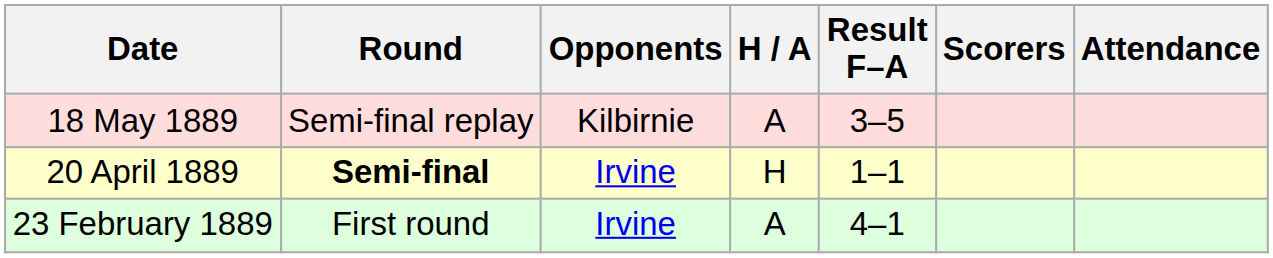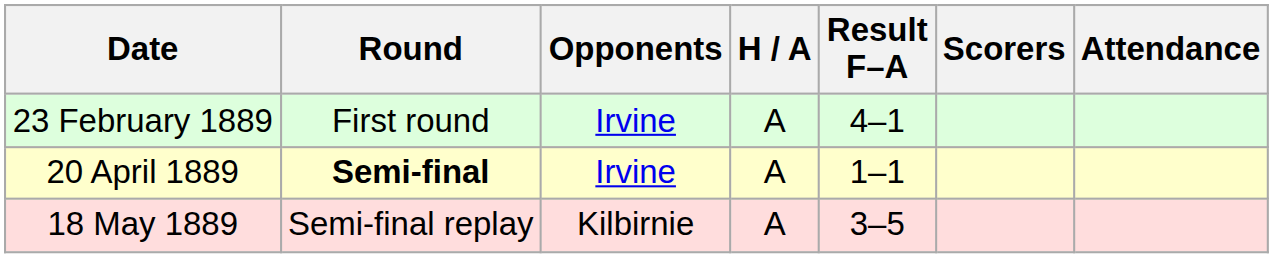rows swapped: 23 February 1889 <-> 18 May 1889
20 April 1889 | H / A: H -> A
